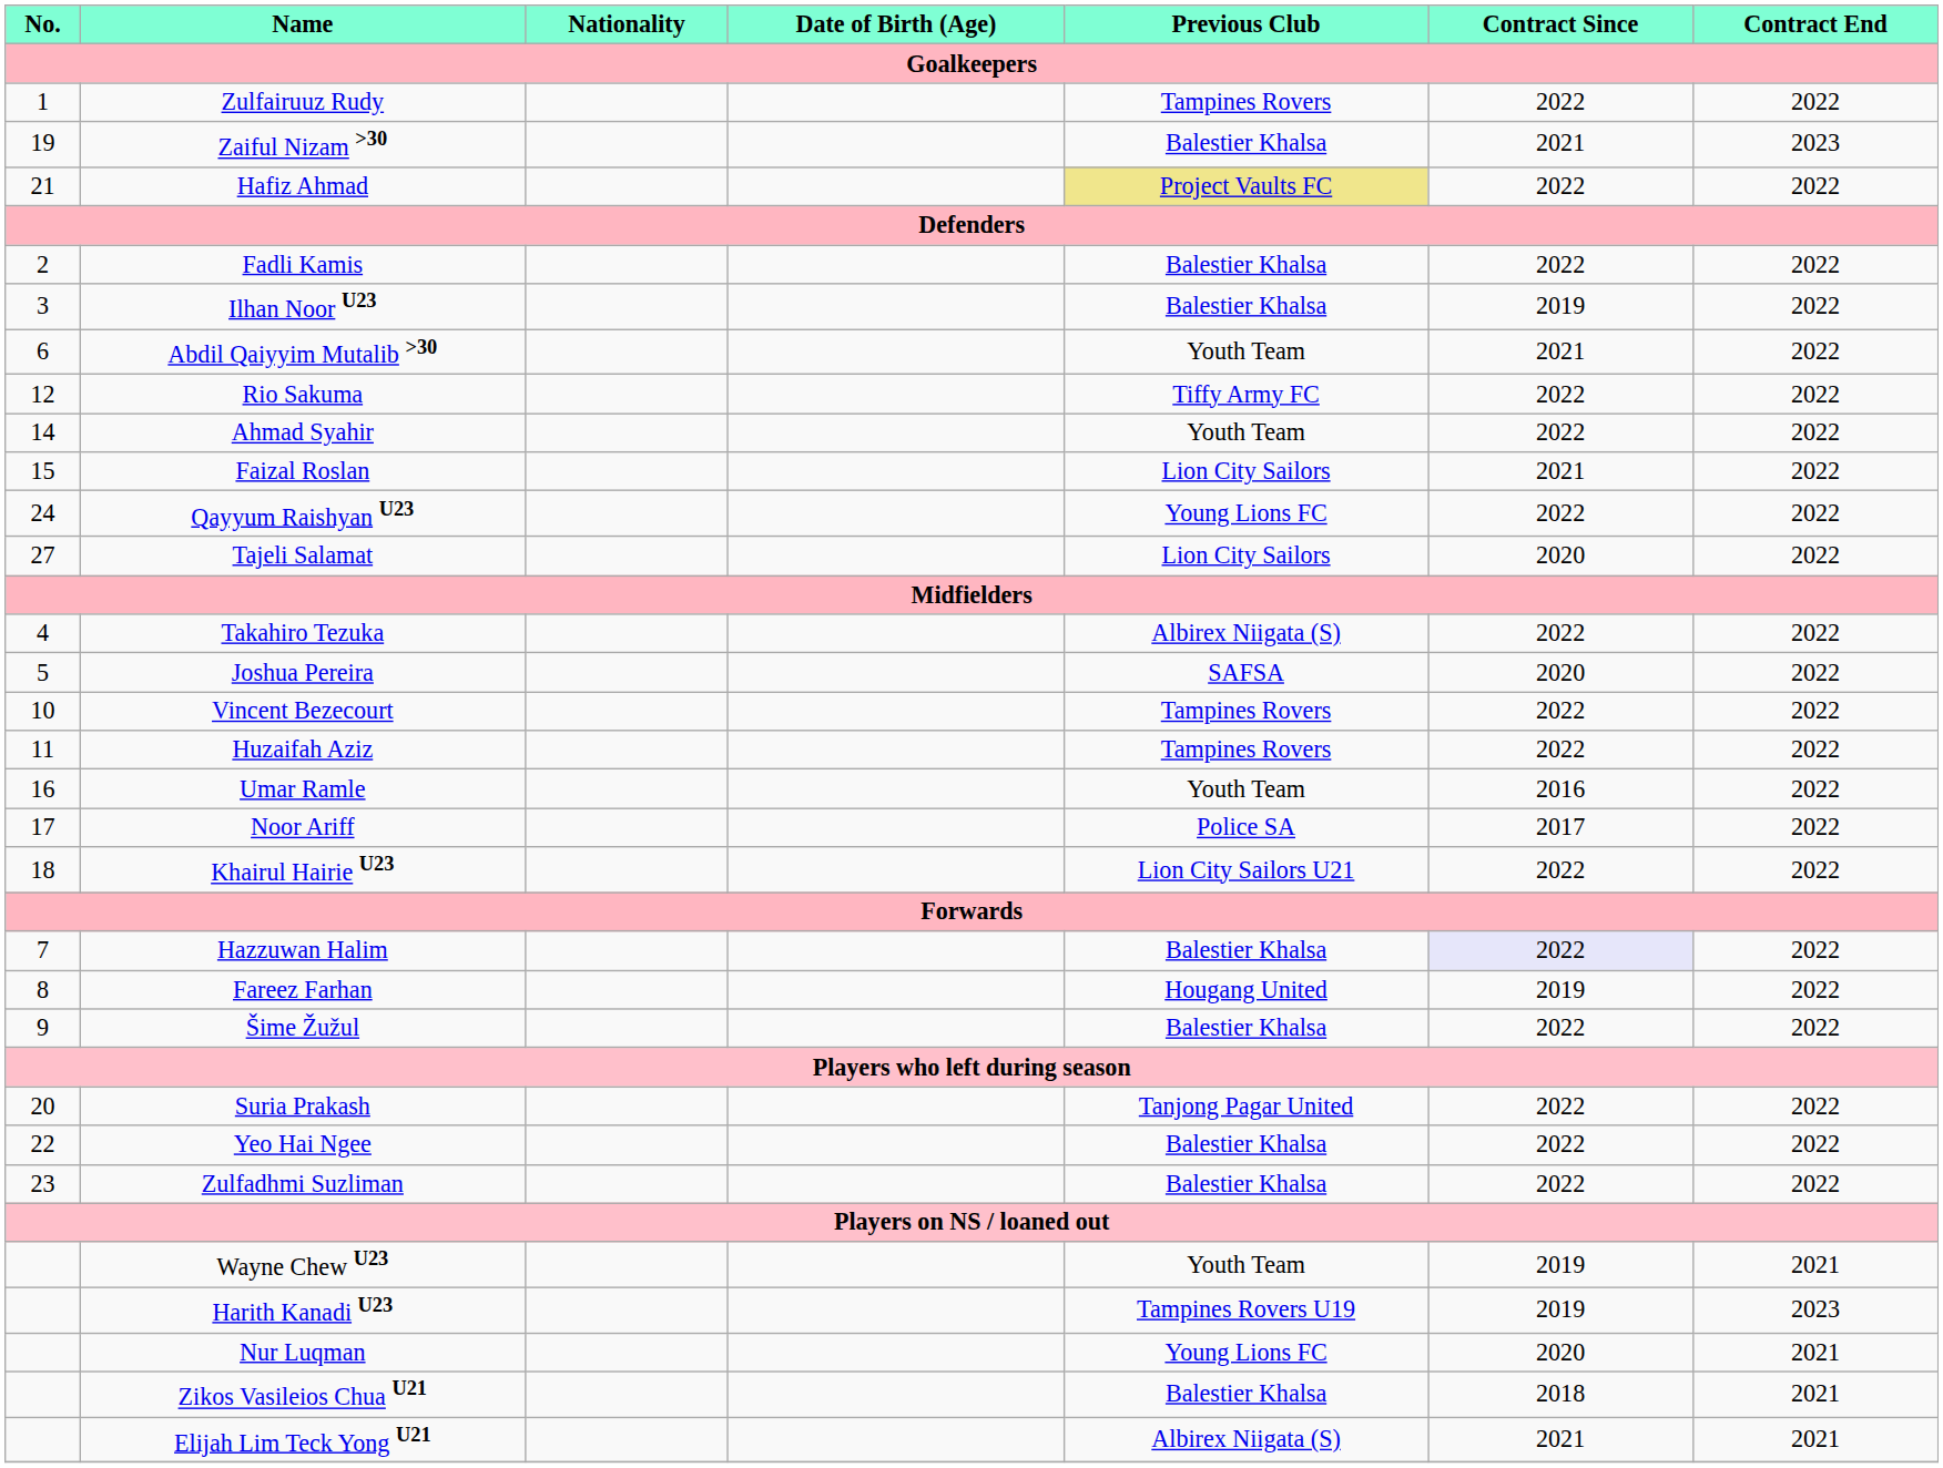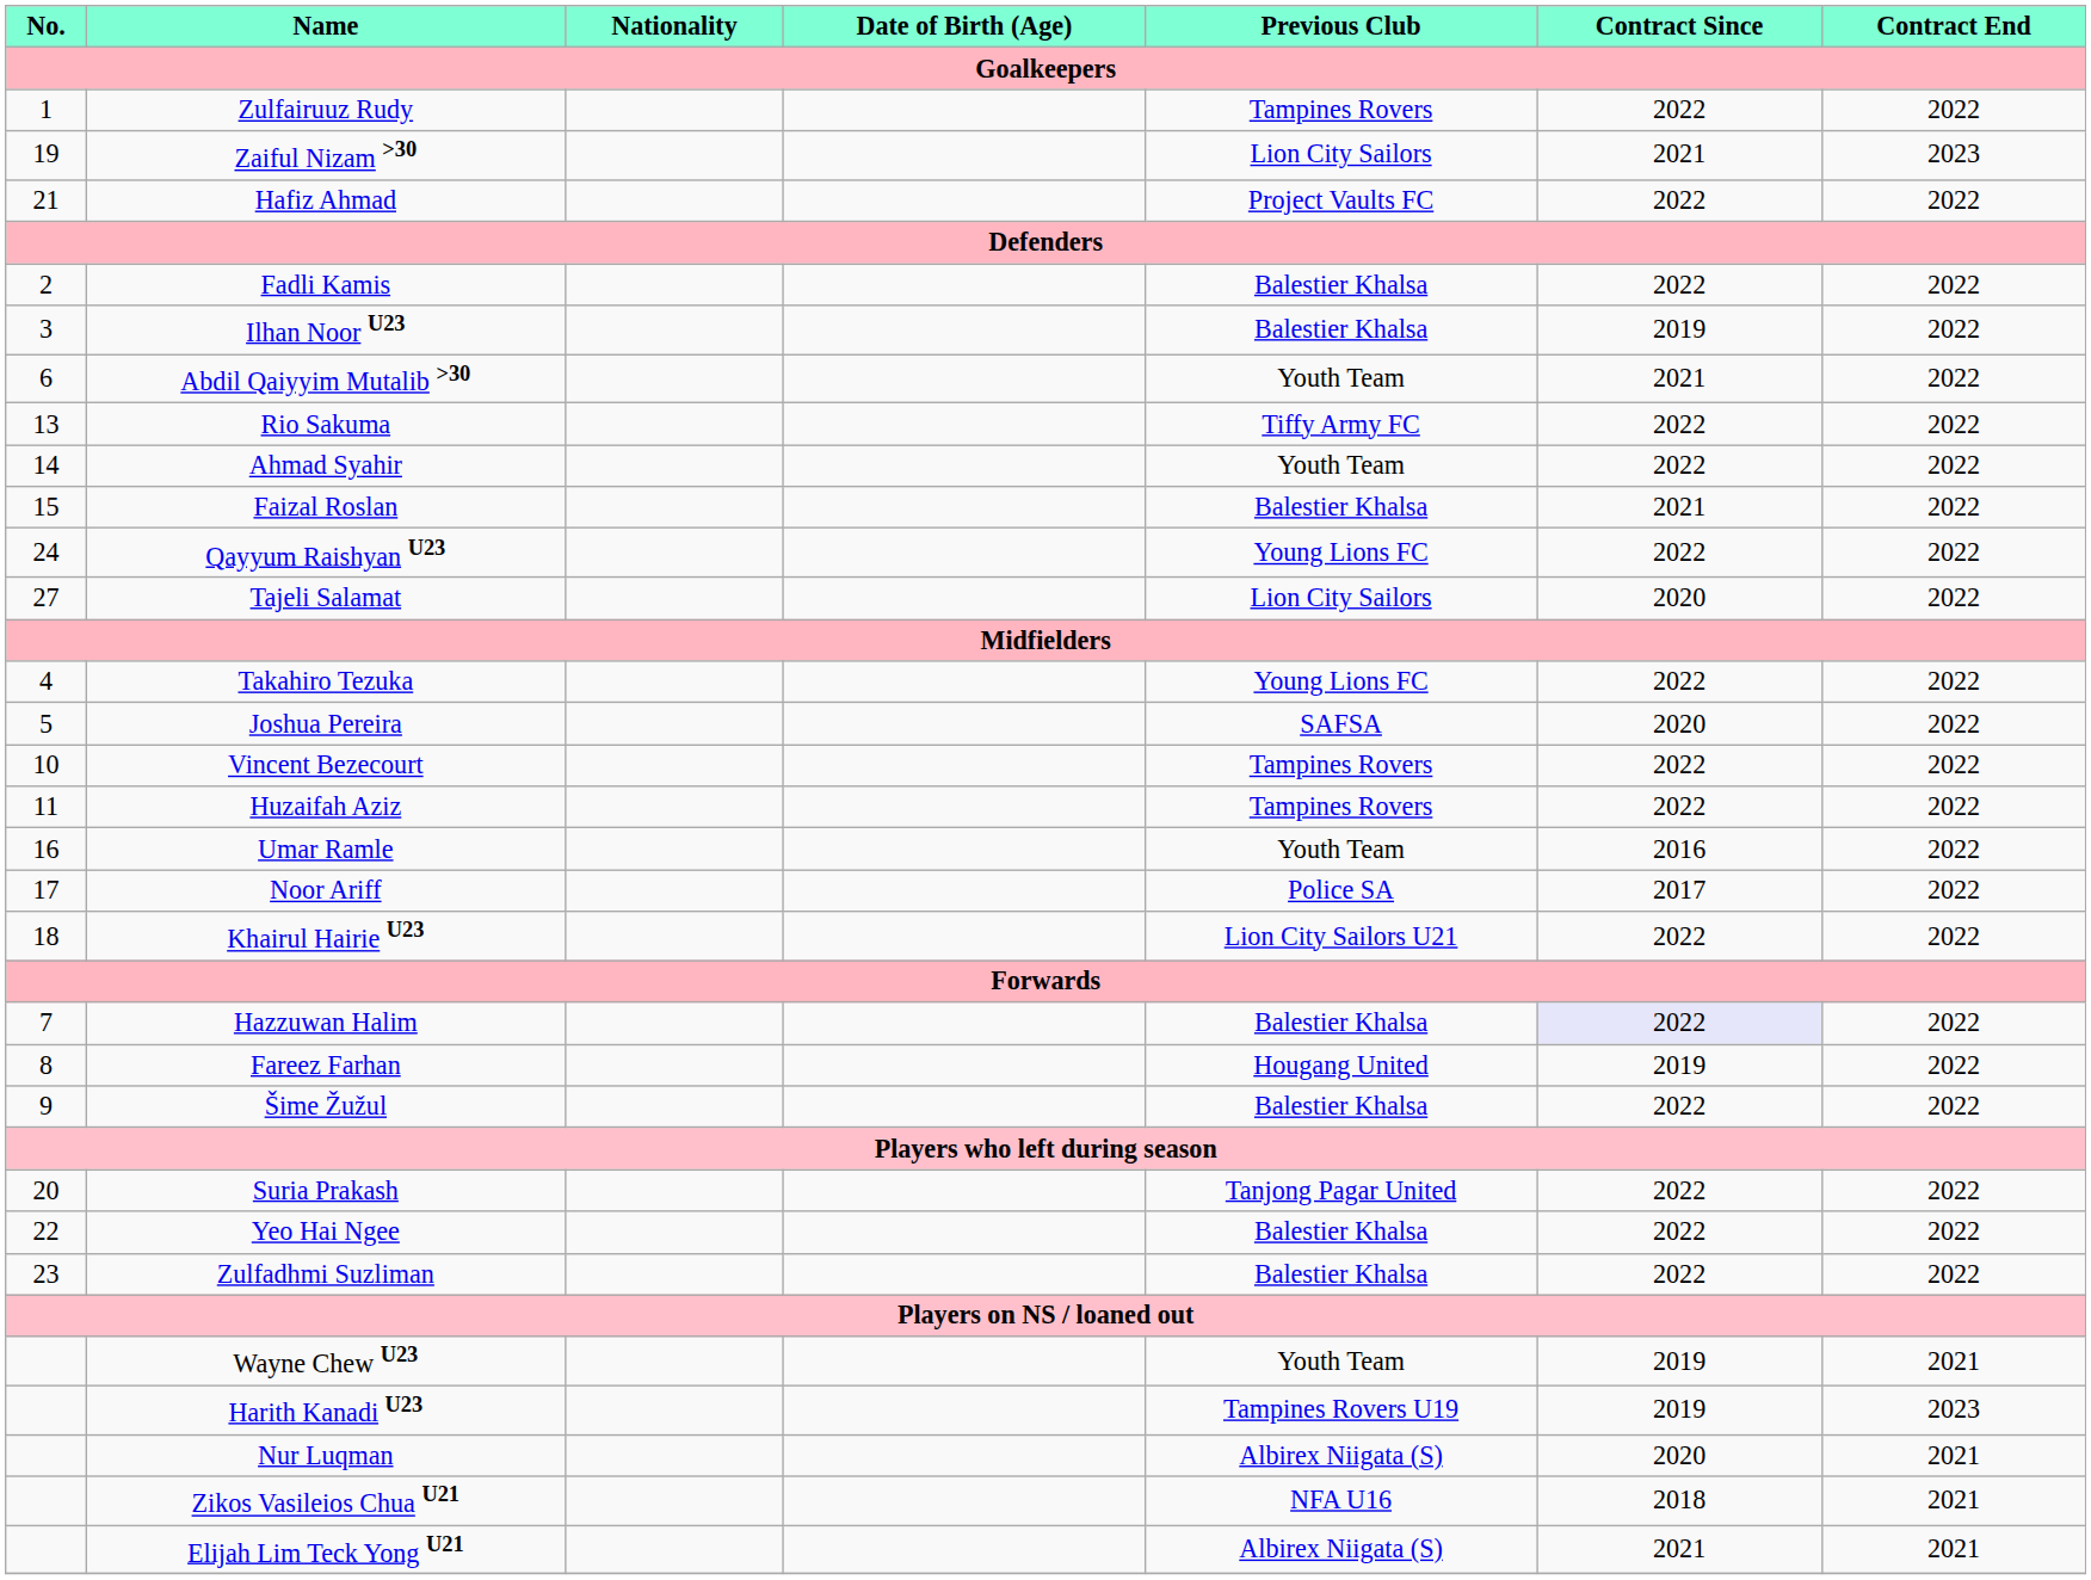Zaiful Nizam >30 | Previous Club: Balestier Khalsa -> Lion City Sailors
Hafiz Ahmad | Previous Club: khaki background -> no background
Rio Sakuma | No.: 12 -> 13
Faizal Roslan | Previous Club: Lion City Sailors -> Balestier Khalsa
Takahiro Tezuka | Previous Club: Albirex Niigata (S) -> Young Lions FC
Nur Luqman | Previous Club: Young Lions FC -> Albirex Niigata (S)
Zikos Vasileios Chua U21 | Previous Club: Balestier Khalsa -> NFA U16
